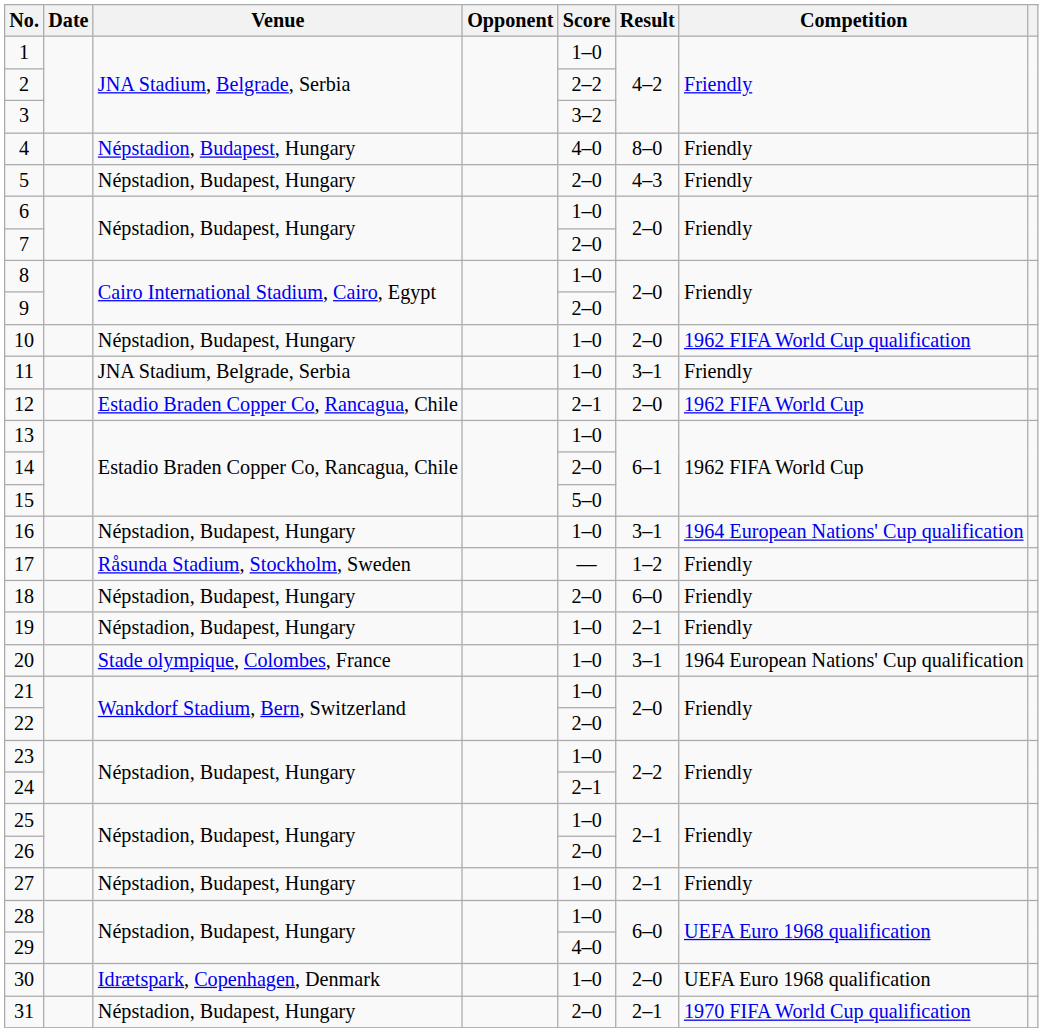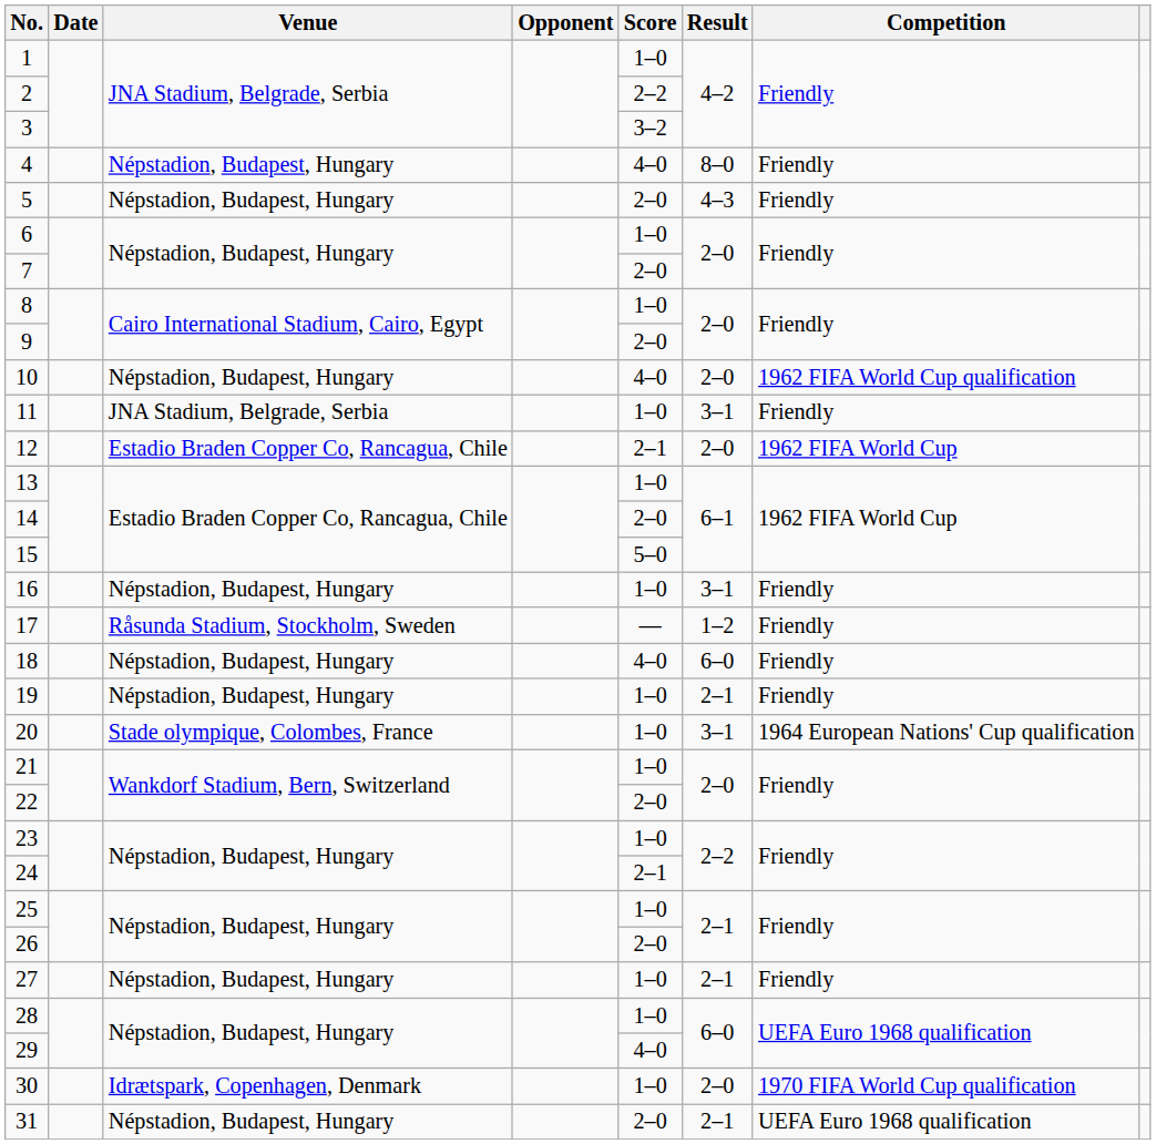10 | Score: 1–0 -> 4–0
16 | Competition: 1964 European Nations' Cup qualification -> Friendly
18 | Score: 2–0 -> 4–0
30 | Competition: UEFA Euro 1968 qualification -> 1970 FIFA World Cup qualification
31 | Competition: 1970 FIFA World Cup qualification -> UEFA Euro 1968 qualification
